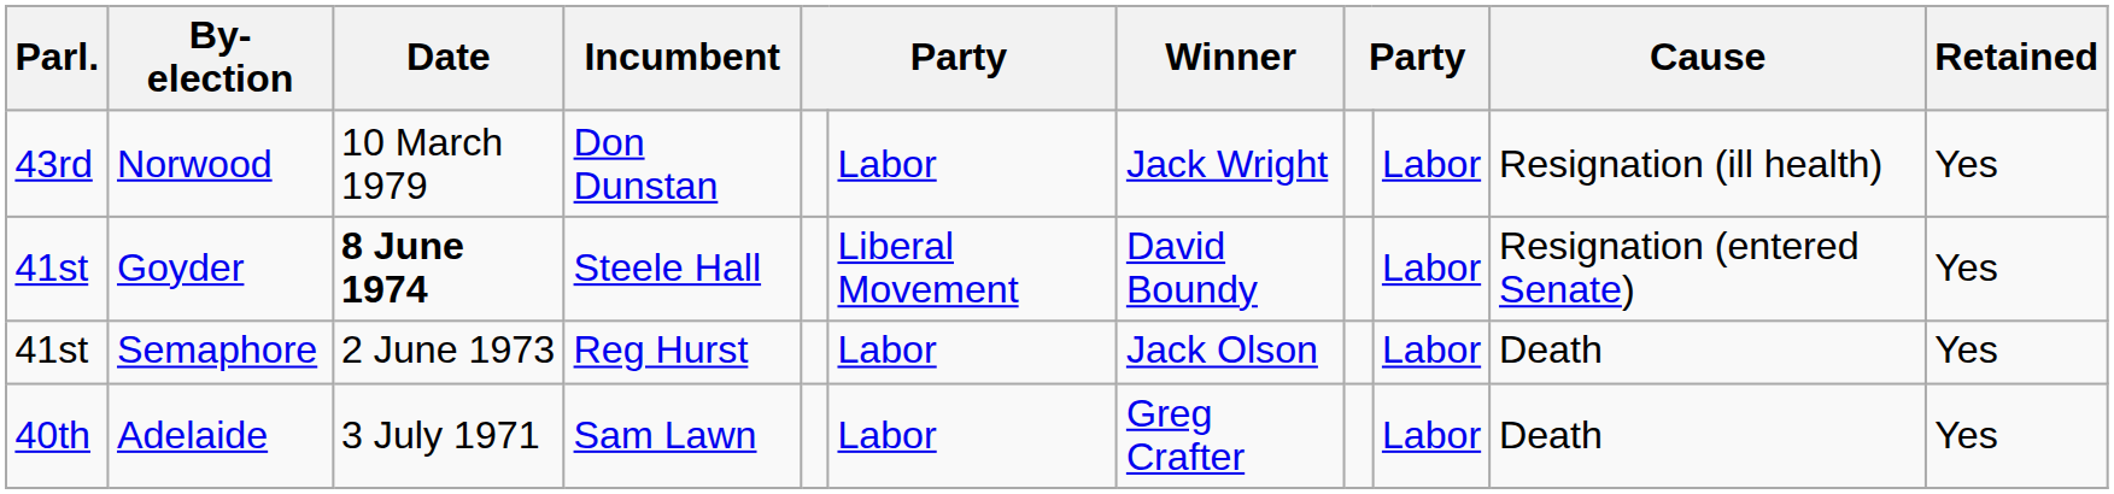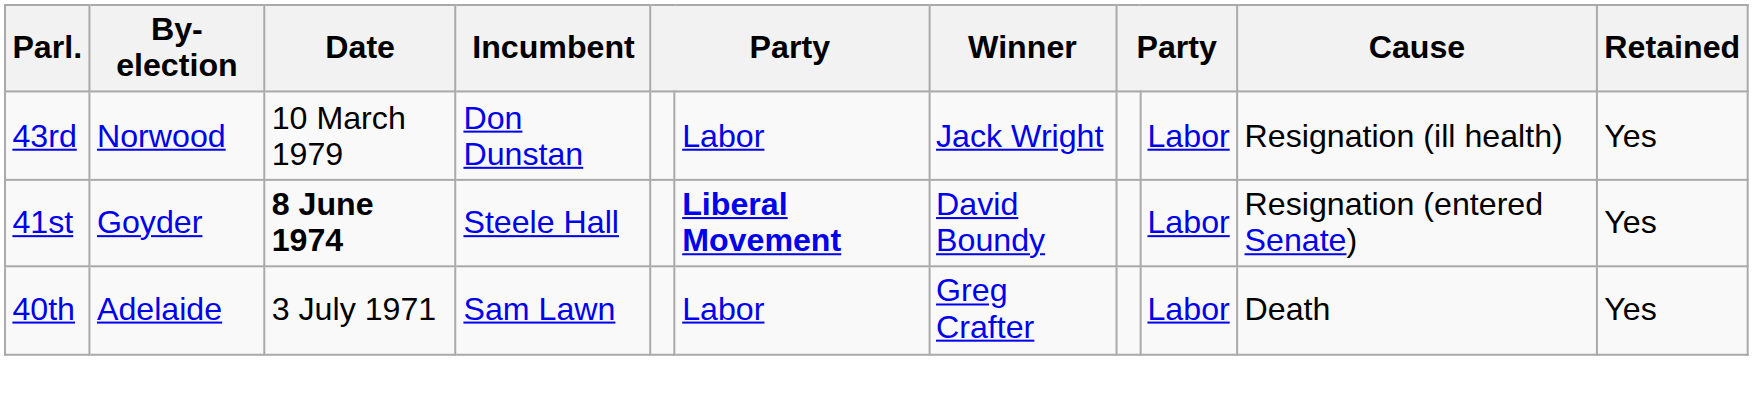Goyder | column 6: normal -> bold
- row: 41st | Semaphore | 2 June 1973 | Reg Hurst | Labor | Jack Olson | Labor | Death | Yes
